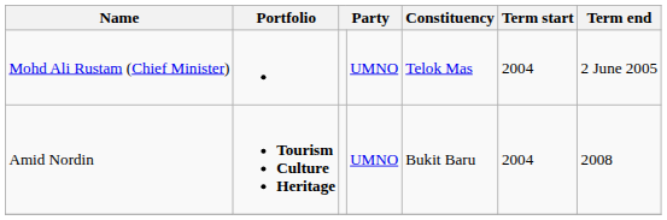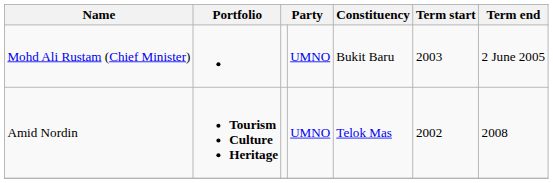Mohd Ali Rustam (Chief Minister) | Constituency: Telok Mas -> Bukit Baru
Mohd Ali Rustam (Chief Minister) | Term start: 2004 -> 2003
Amid Nordin | Constituency: Bukit Baru -> Telok Mas
Amid Nordin | Term start: 2004 -> 2002
